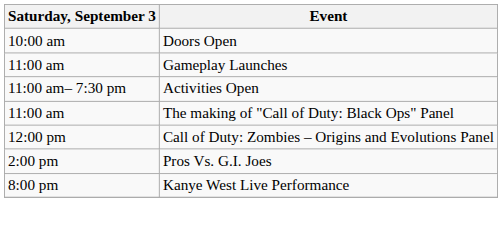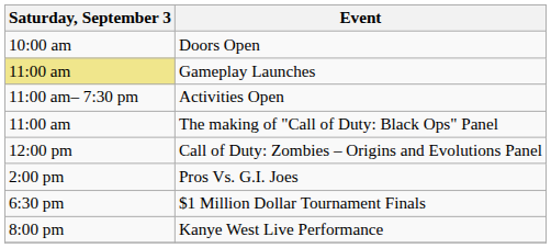Gameplay Launches | Saturday, September 3: no background -> khaki background
+ row: 6:30 pm | $1 Million Dollar Tournament Finals
